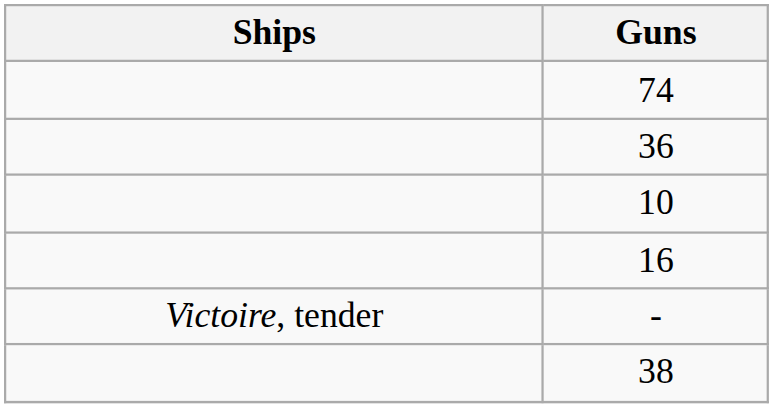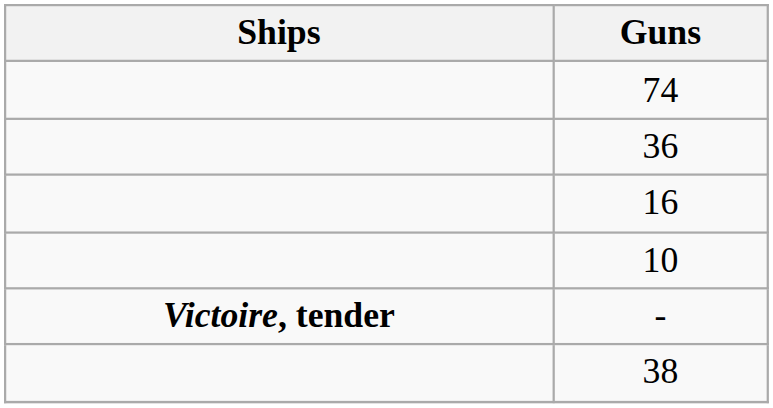rows swapped: 16 <-> 10
- | Ships: normal -> bold
